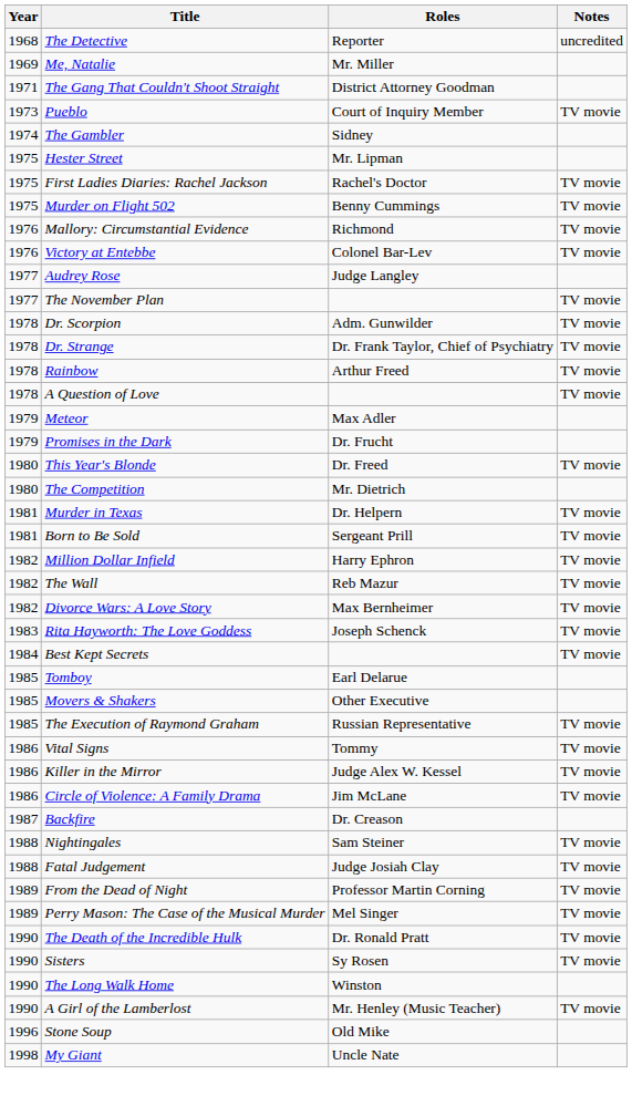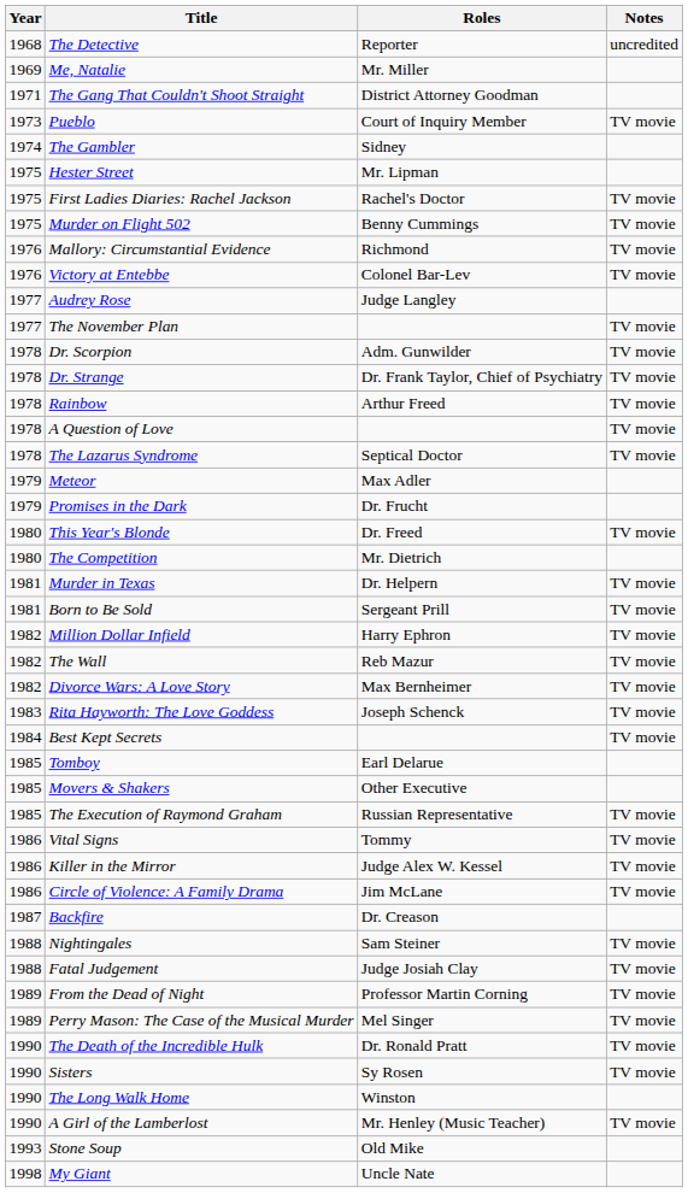+ row: 1978 | The Lazarus Syndrome | Septical Doctor | TV movie
Stone Soup | Year: 1996 -> 1993
